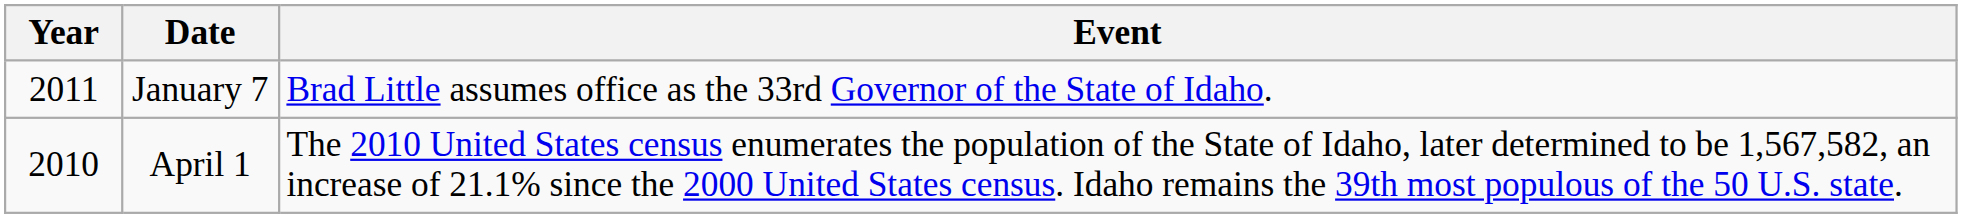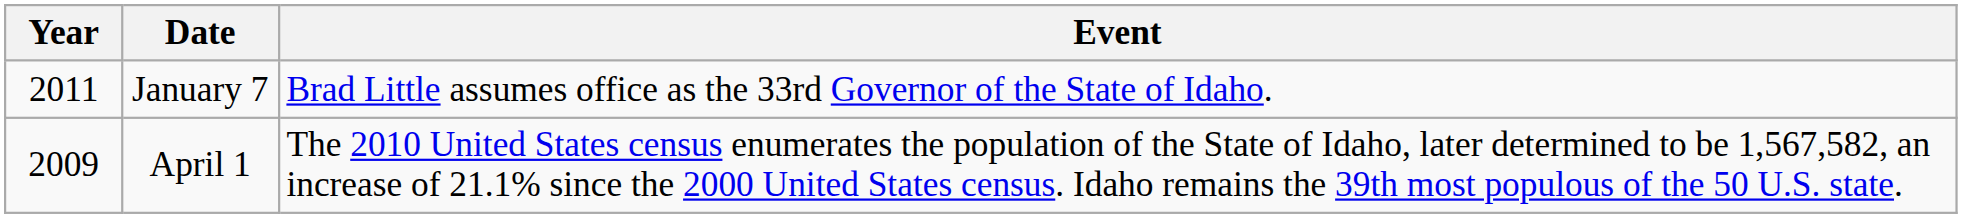April 1 | Year: 2010 -> 2009
